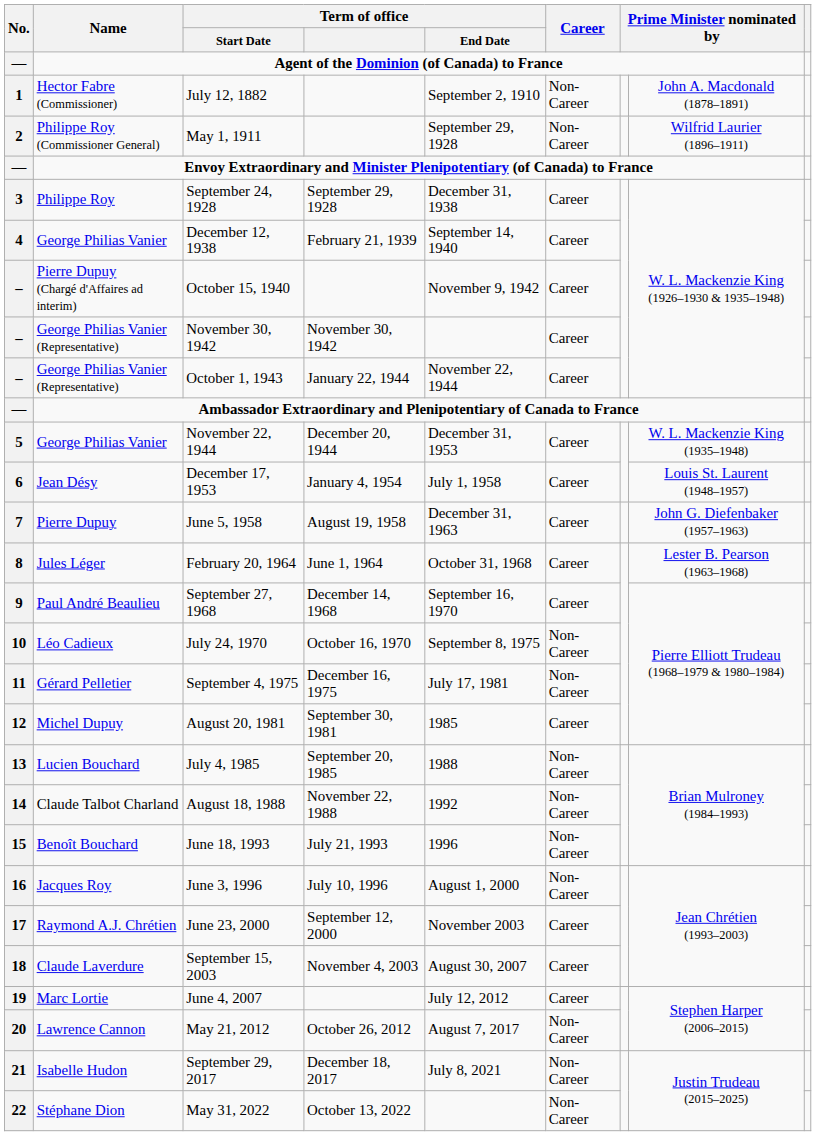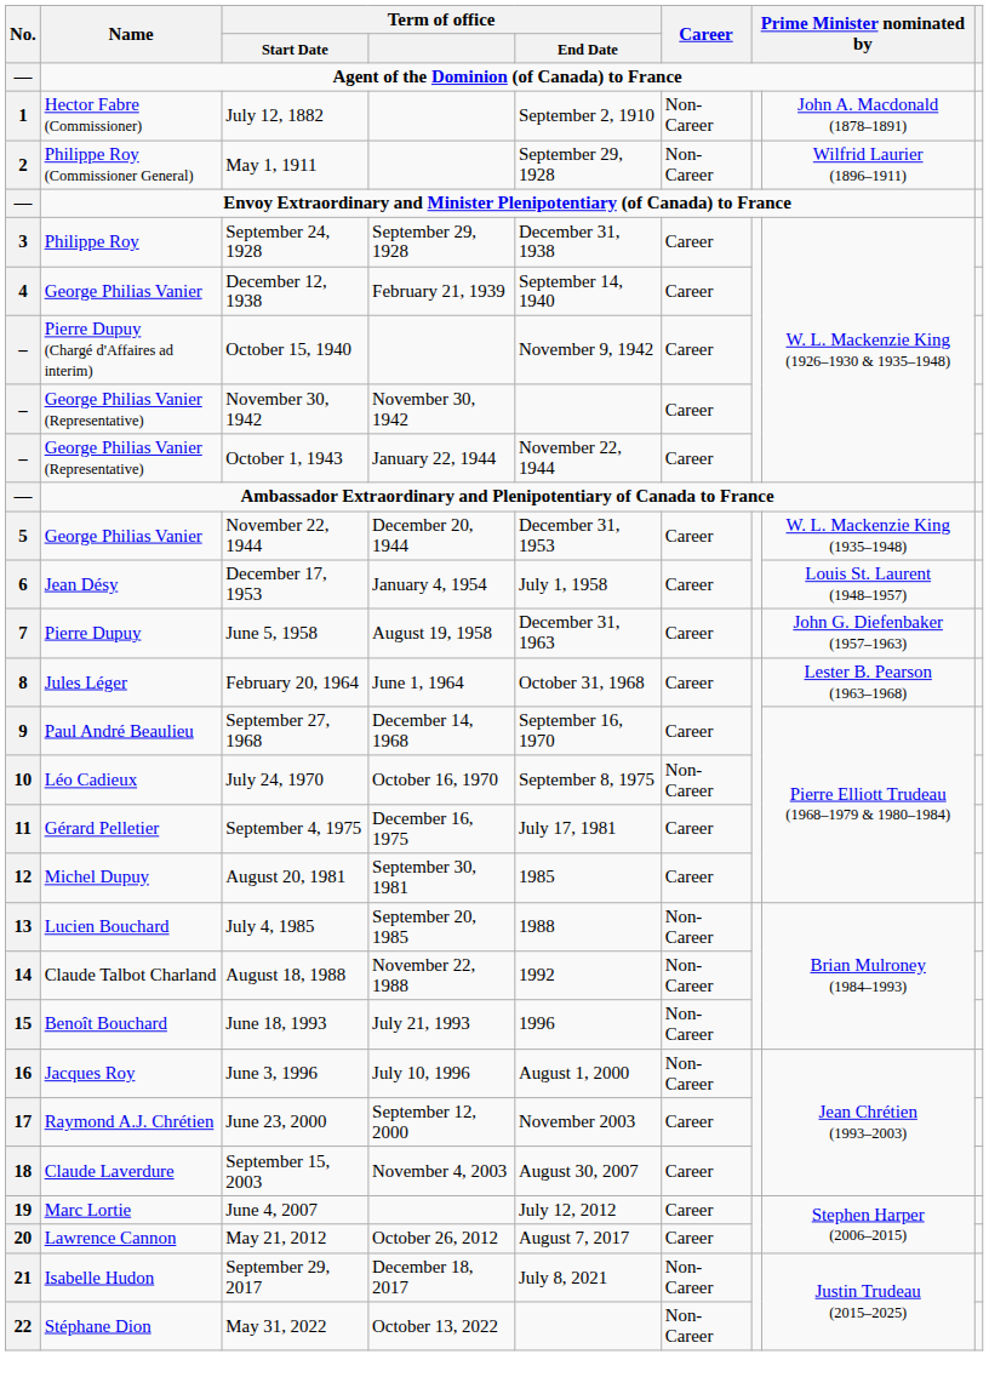September 4, 1975 | Career: Non-Career -> Career
May 21, 2012 | Career: Non-Career -> Career
